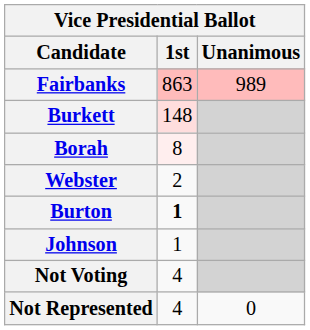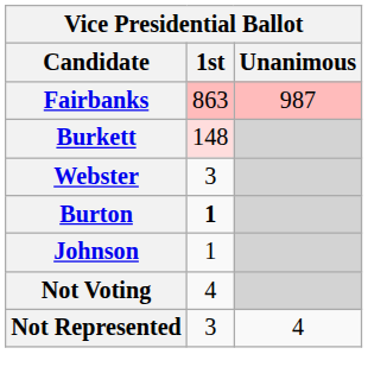Fairbanks | Unanimous: 989 -> 987
- row: Borah | 8
Webster | 1st: 2 -> 3
Not Represented | 1st: 4 -> 3
Not Represented | Unanimous: 0 -> 4
